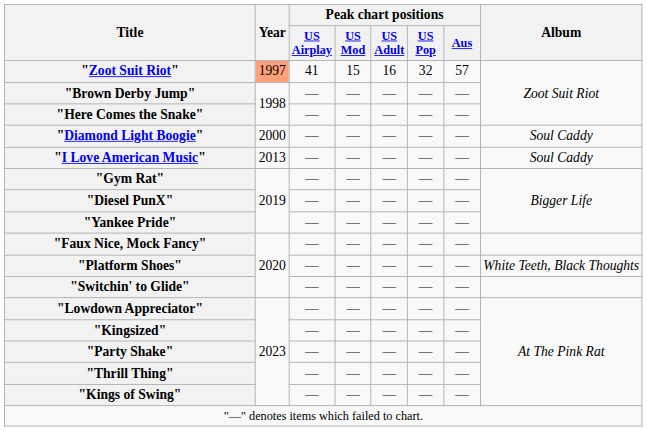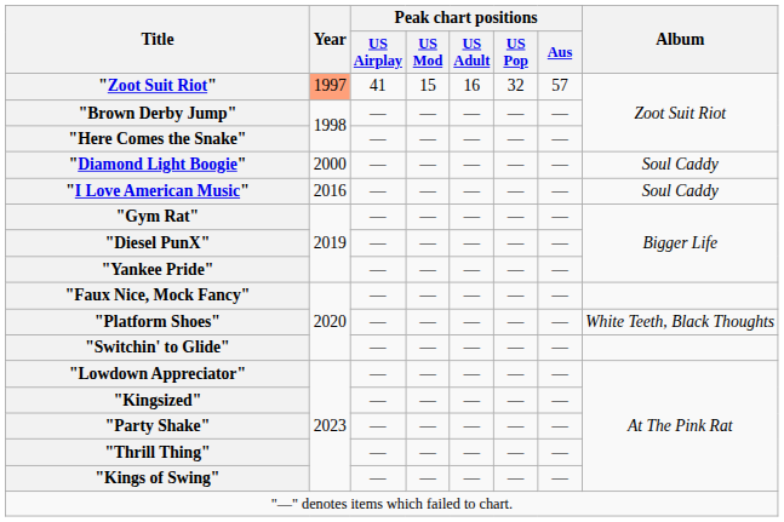"I Love American Music" | Year: 2013 -> 2016
